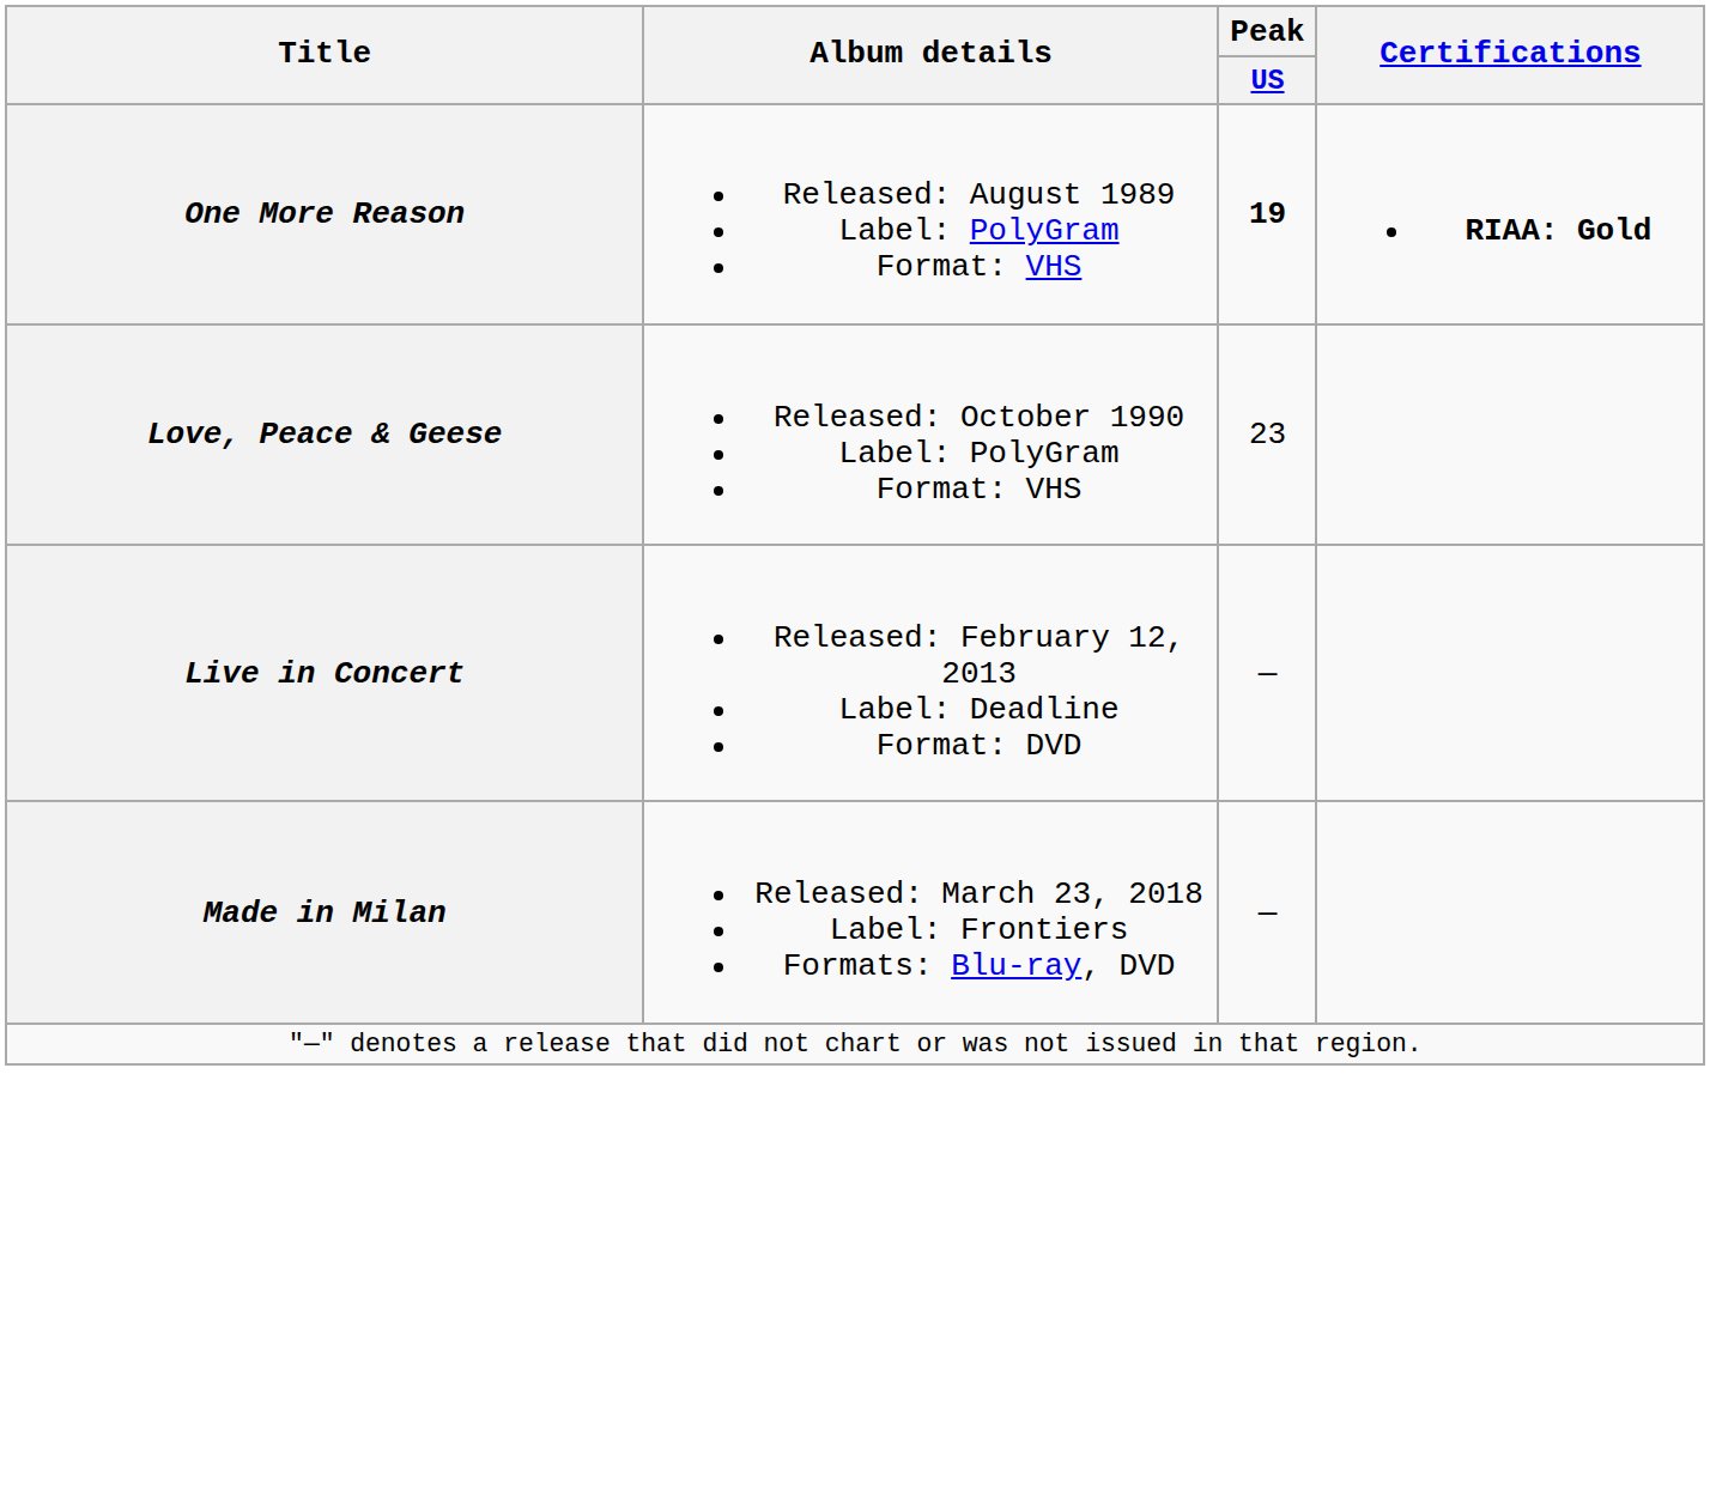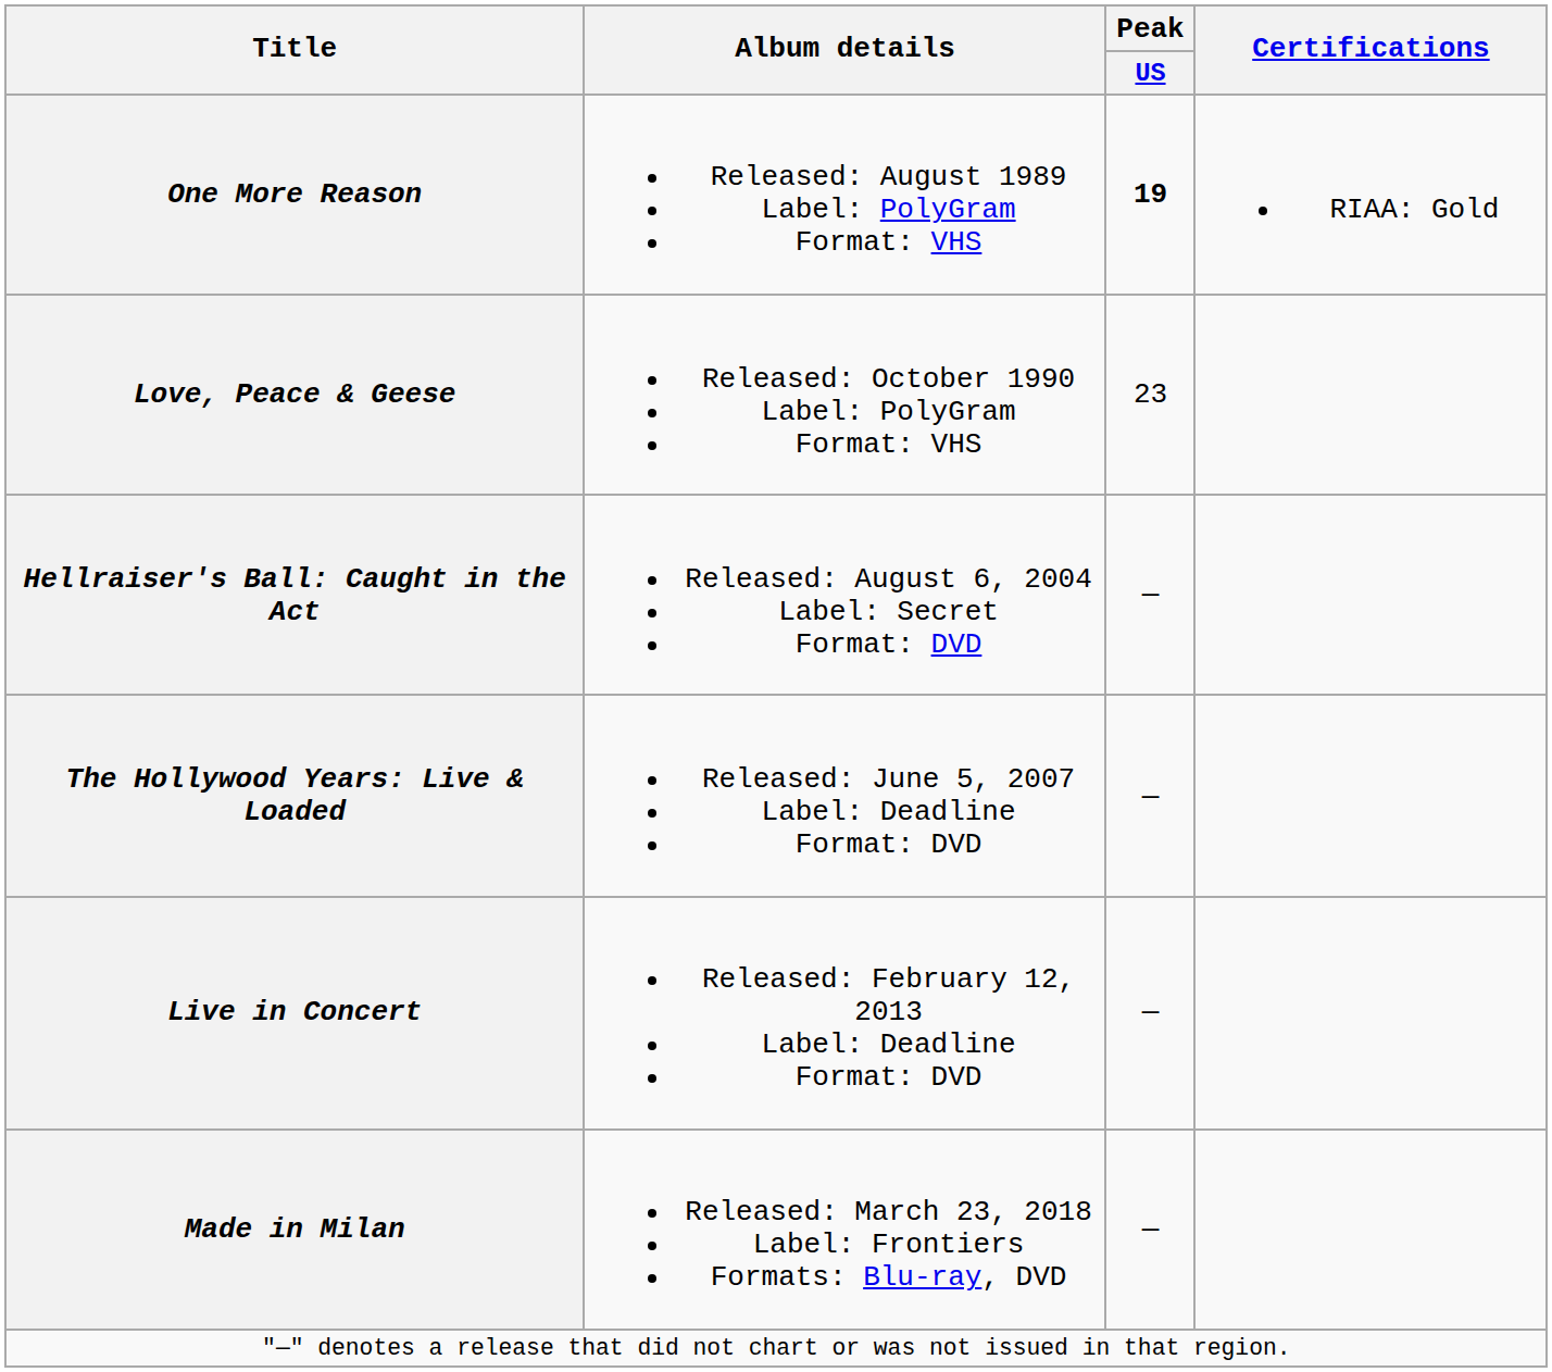One More Reason | Certifications: bold -> normal
+ row: Hellraiser's Ball: Caught in the Act | Released: August 6, 2004 Label: Secret Format: DVD | —
+ row: The Hollywood Years: Live & Loaded | Released: June 5, 2007 Label: Deadline Format: DVD | —
